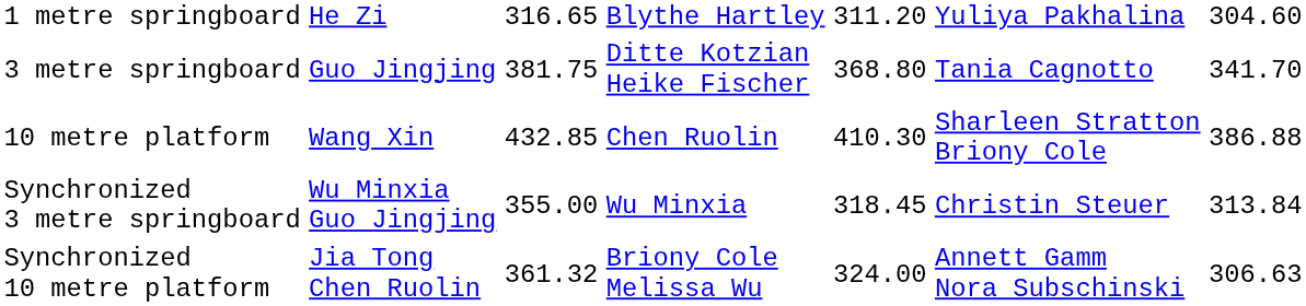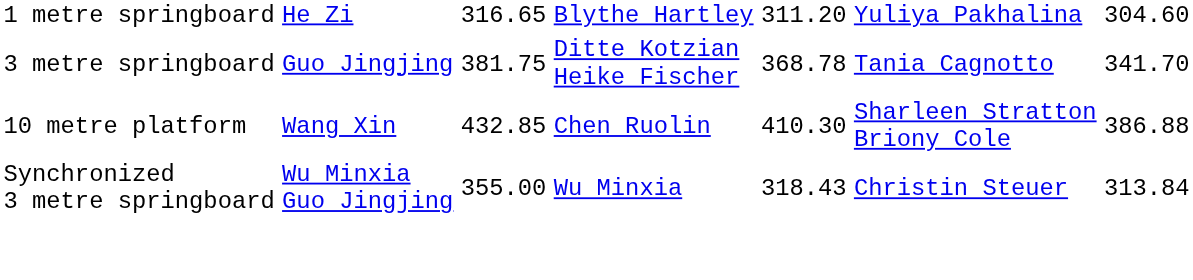3 metre springboard | column 5: 368.80 -> 368.78
Synchronized 3 metre springboard | column 5: 318.45 -> 318.43
- row: Synchronized 10 metre platform | Jia Tong Chen Ruolin | 361.32 | Briony Cole Melissa Wu | 324.00 | Annett Gamm Nora Subschinski | 306.63
